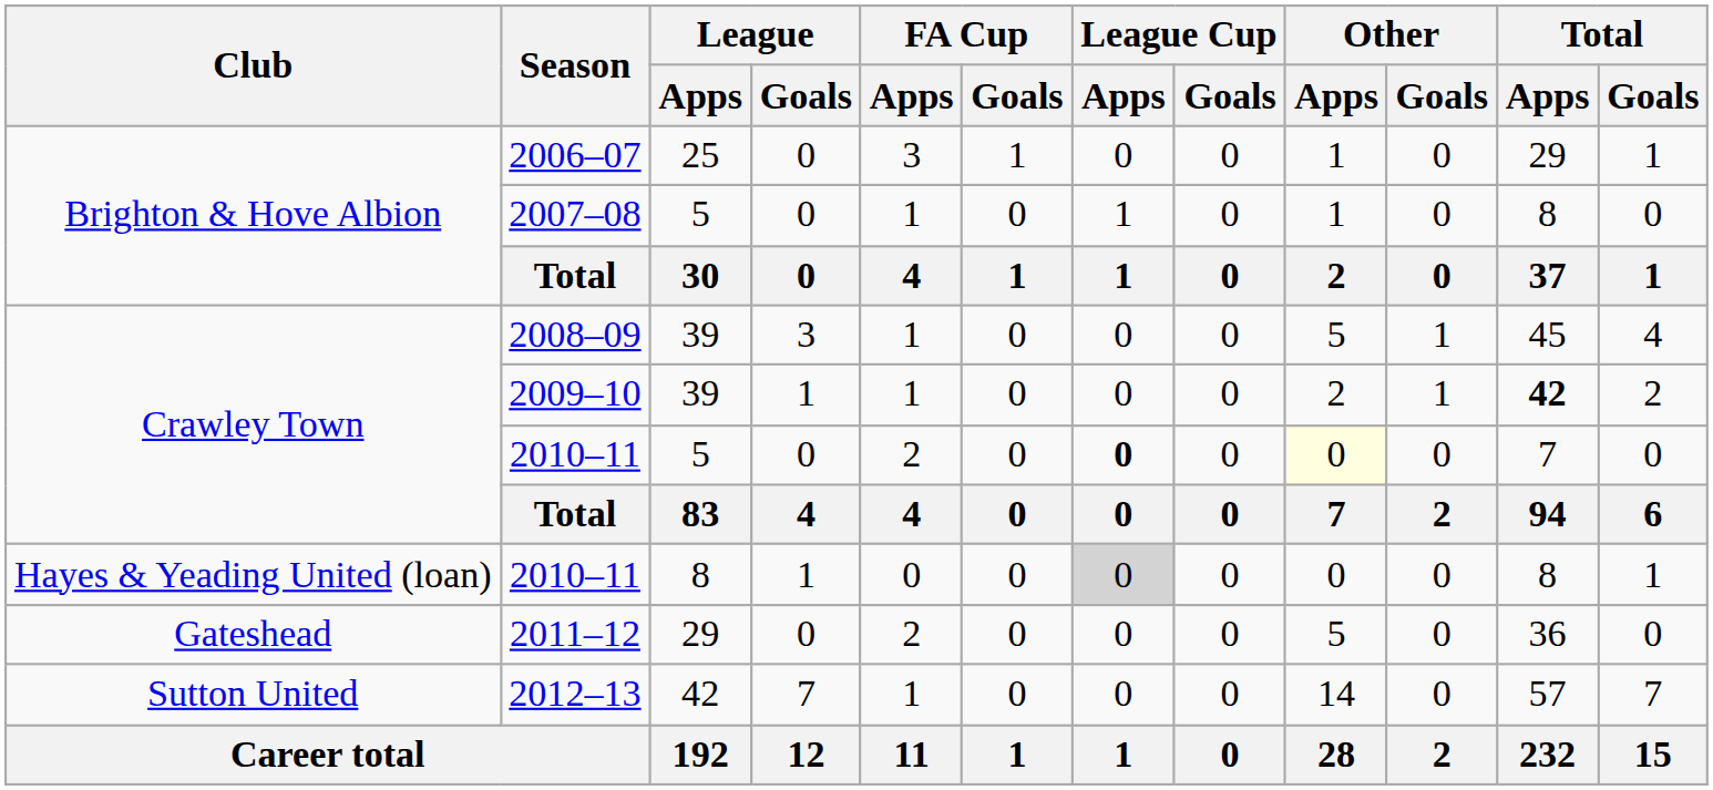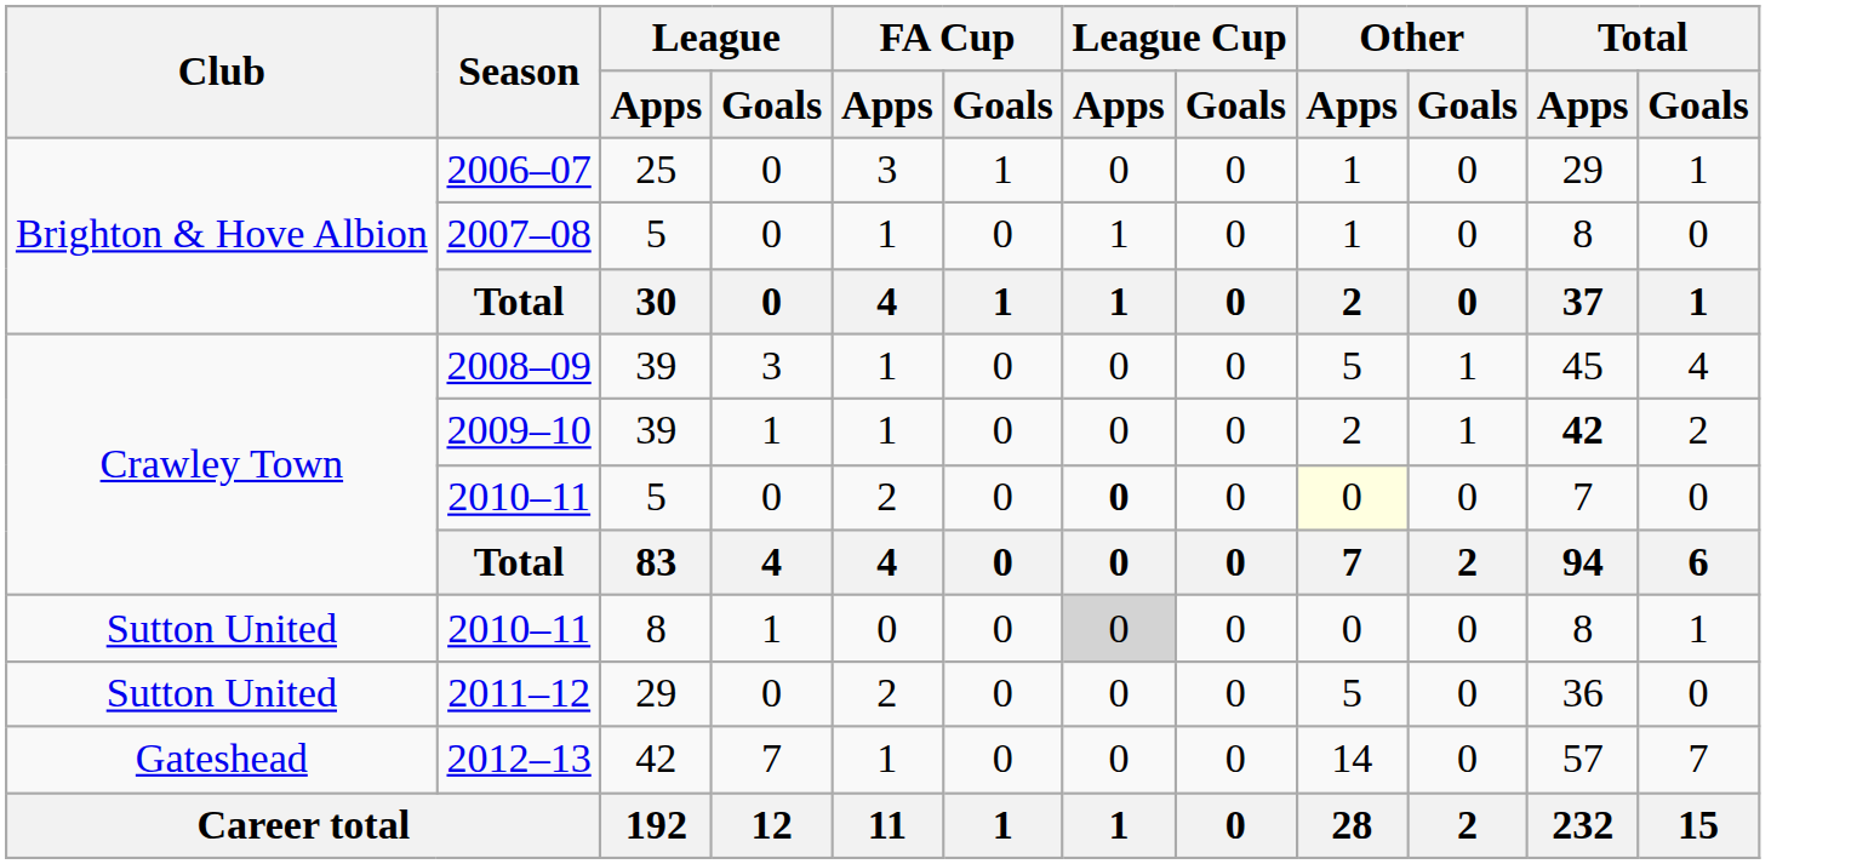2010–11 / 8 | Club: Hayes & Yeading United (loan) -> Sutton United
2011–12 | Club: Gateshead -> Sutton United
2012–13 | Club: Sutton United -> Gateshead
